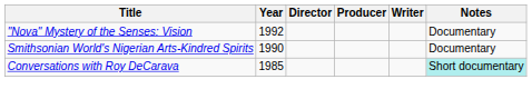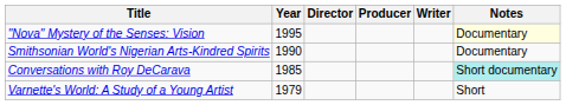"Nova" Mystery of the Senses: Vision | Year: 1992 -> 1995
"Nova" Mystery of the Senses: Vision | Notes: no background -> lightyellow background
+ row: Varnette's World: A Study of a Young Artist | 1979 | Short
